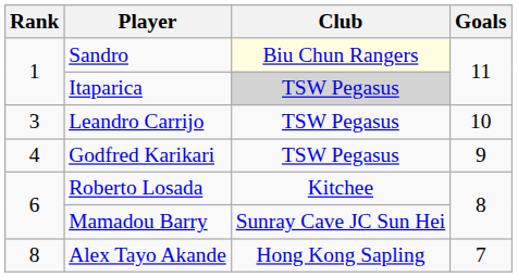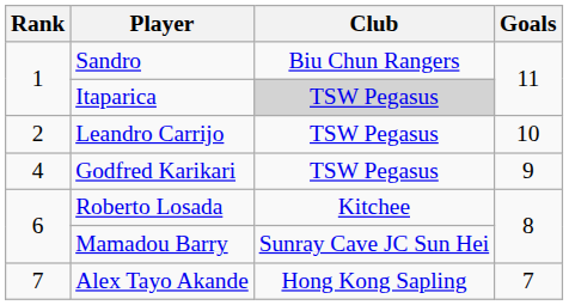Sandro | Club: lightyellow background -> no background
Leandro Carrijo | Rank: 3 -> 2
Alex Tayo Akande | Rank: 8 -> 7
